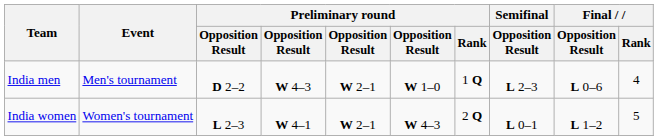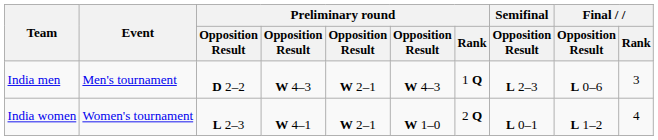India men | column 6: W 1–0 -> W 4–3
India men | Final / Rank: 4 -> 3
India women | column 6: W 4–3 -> W 1–0
India women | Final / Rank: 5 -> 4
